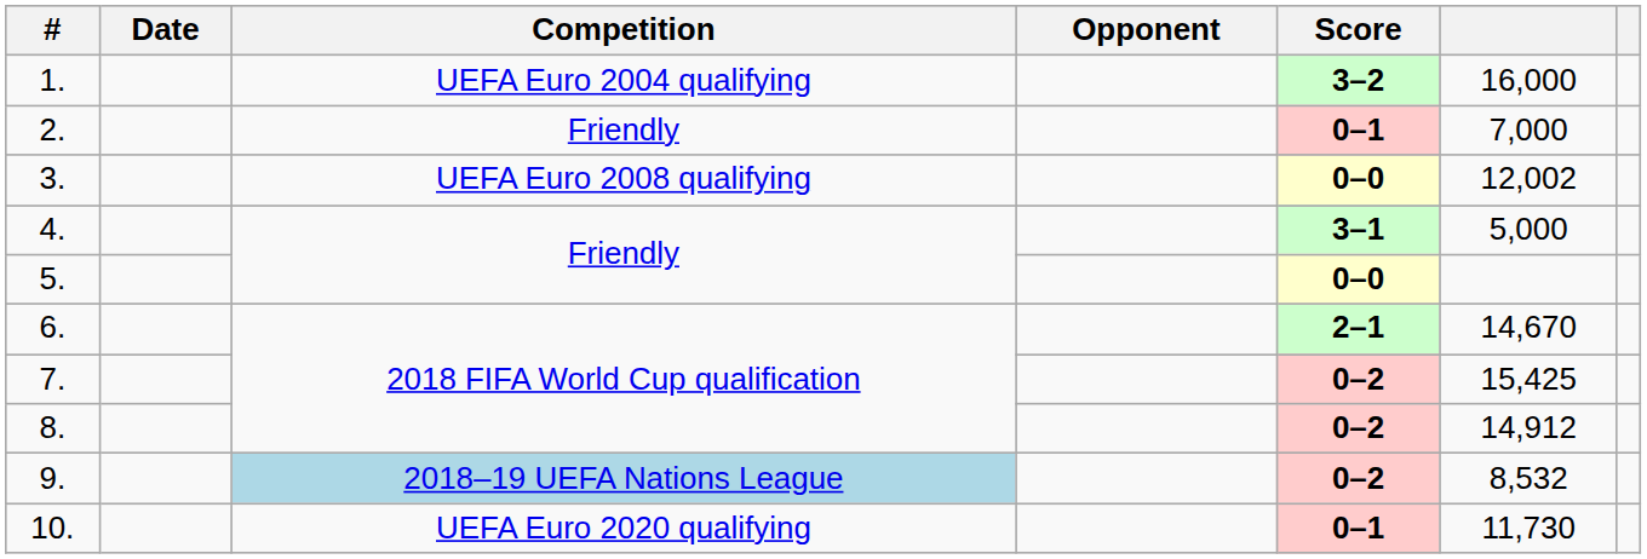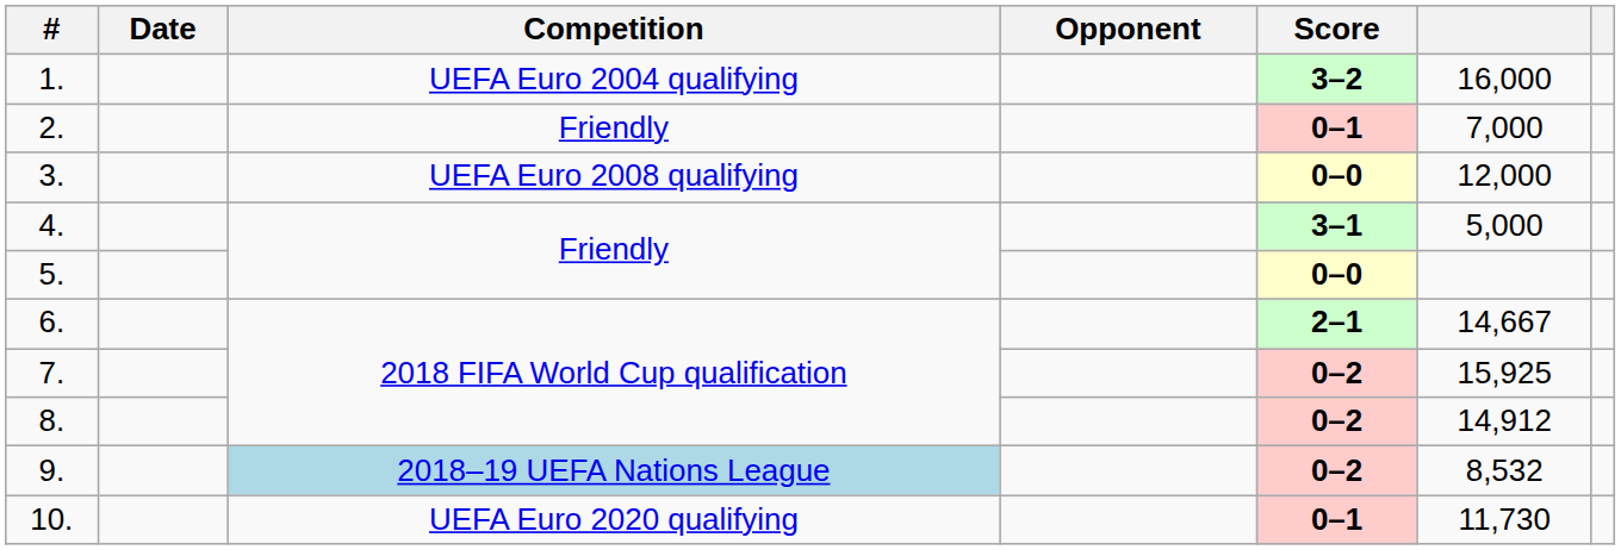3. | column 6: 12,002 -> 12,000
6. | column 6: 14,670 -> 14,667
7. | column 6: 15,425 -> 15,925
